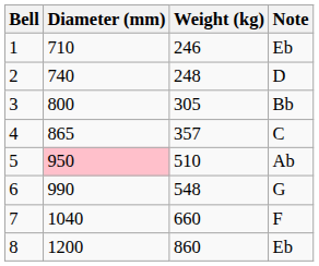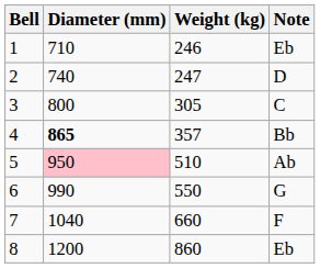2 | Weight (kg): 248 -> 247
3 | Note: Bb -> C
4 | Diameter (mm): normal -> bold
4 | Note: C -> Bb
6 | Weight (kg): 548 -> 550
